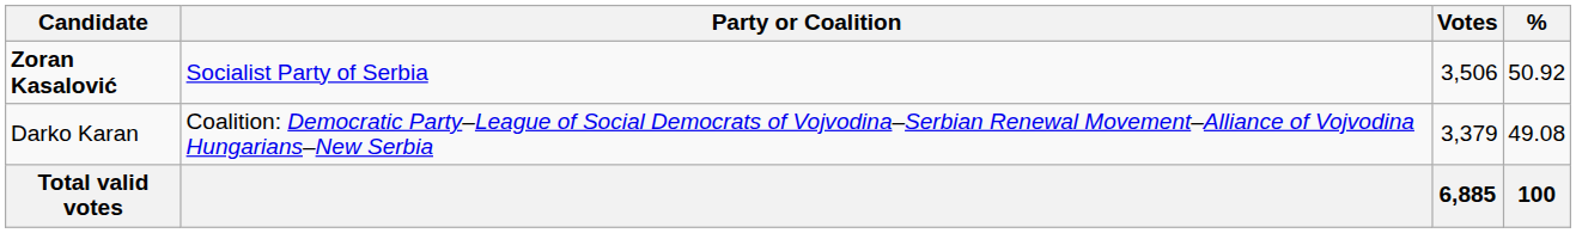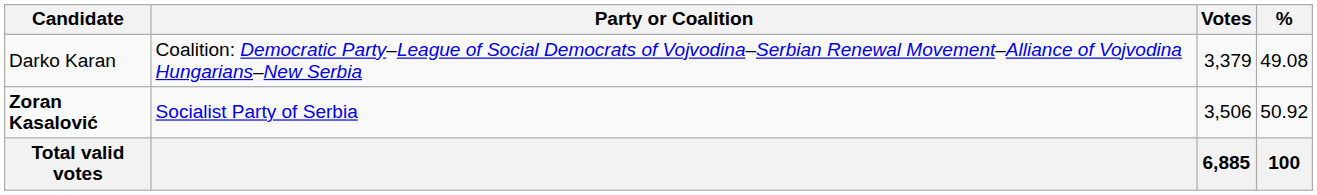rows swapped: Zoran Kasalović <-> Darko Karan
